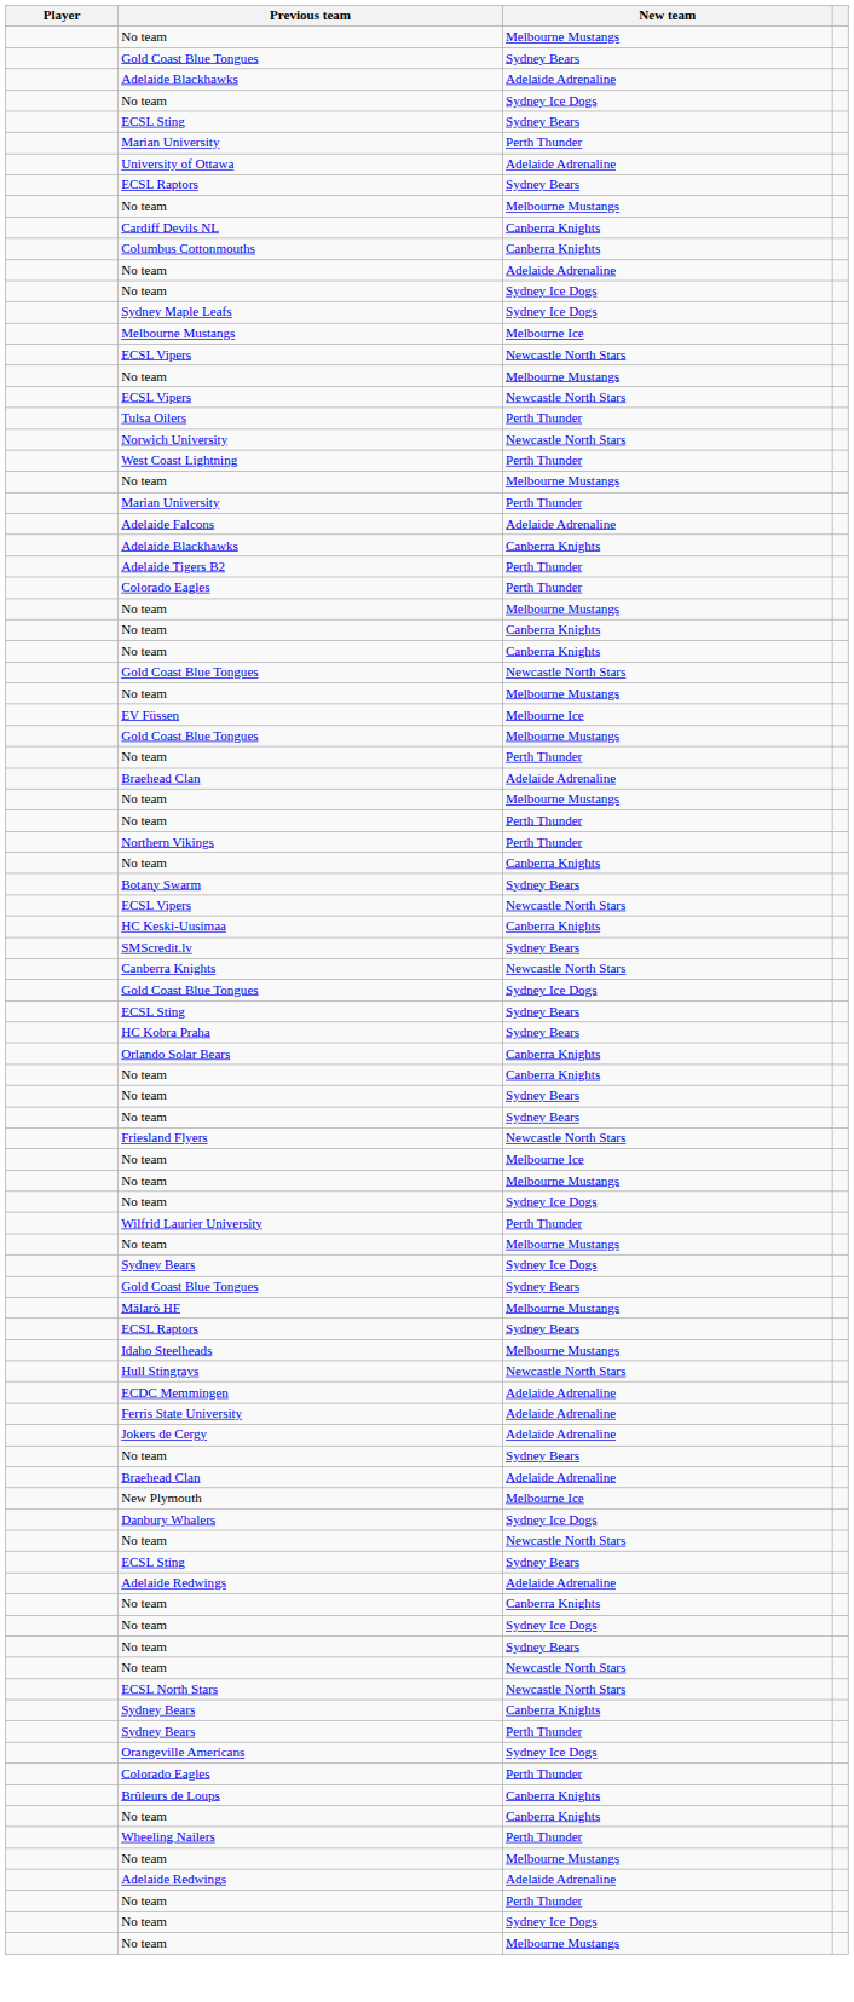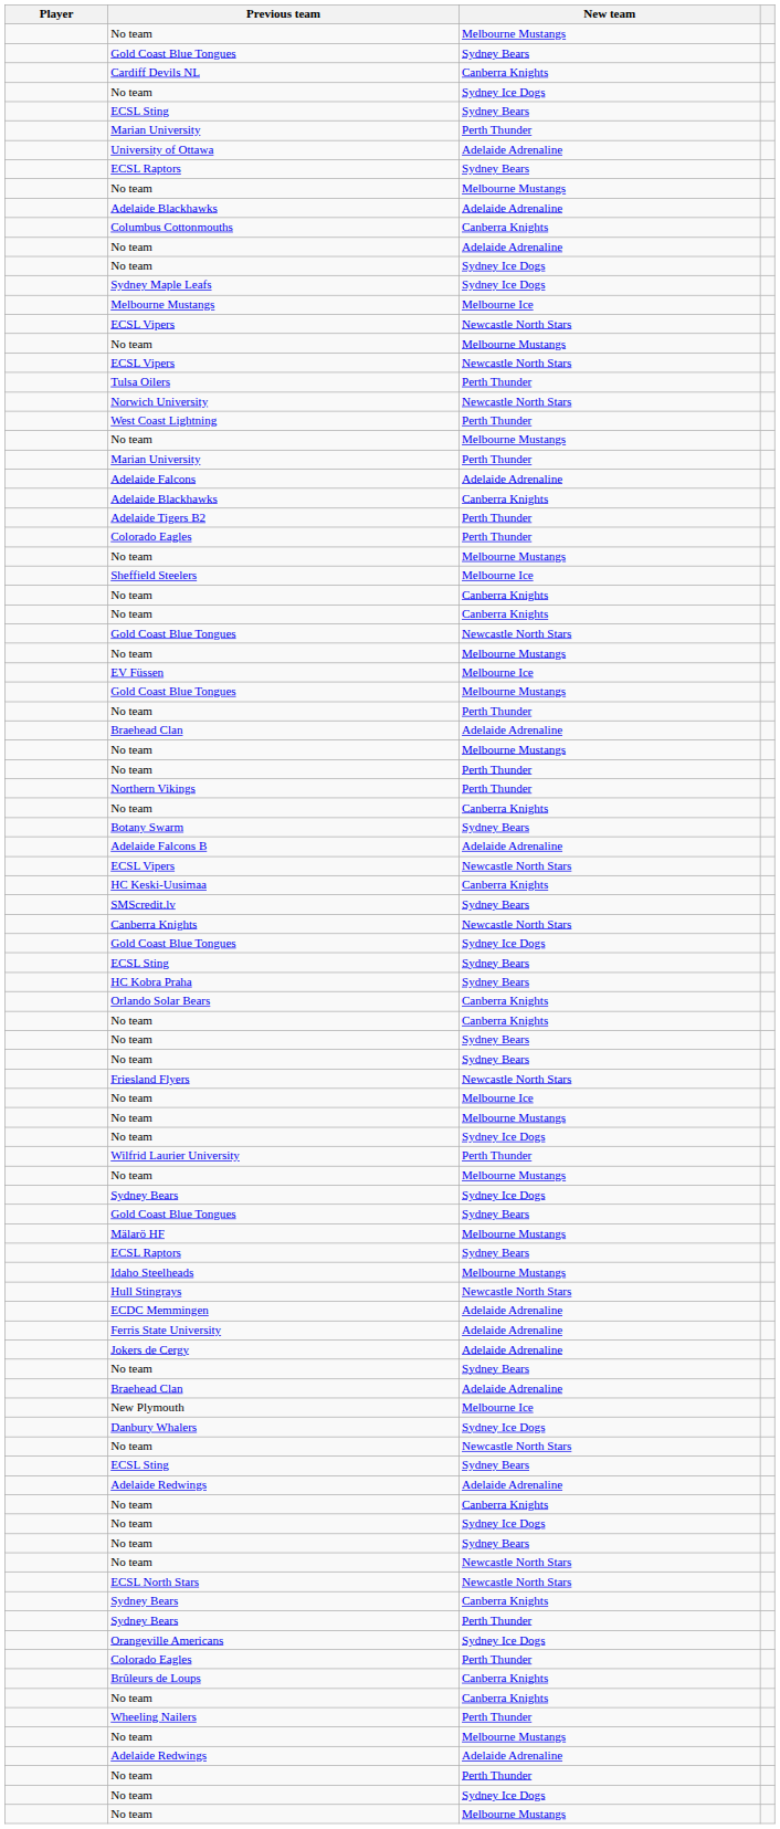rows swapped: Cardiff Devils NL <-> Adelaide Blackhawks / Adelaide Adrenaline
+ row: Sheffield Steelers | Melbourne Ice
+ row: Adelaide Falcons B | Adelaide Adrenaline
